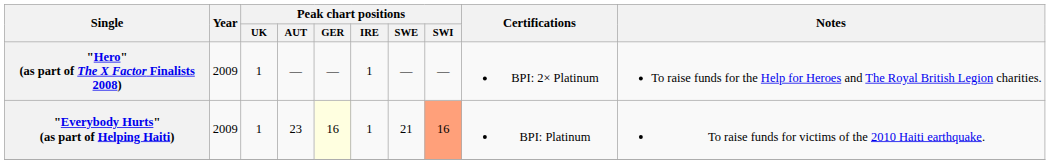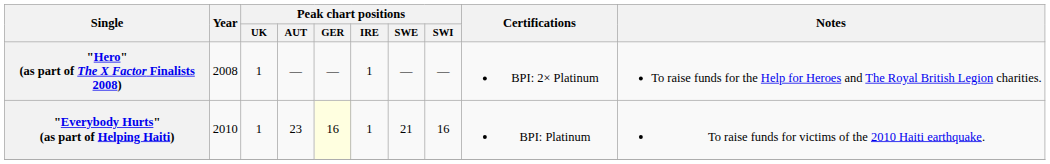"Hero" (as part of The X Factor Finalists 2008) | Year: 2009 -> 2008
"Everybody Hurts" (as part of Helping Haiti) | Year: 2009 -> 2010
"Everybody Hurts" (as part of Helping Haiti) | Peak chart positions / SWI: lightsalmon background -> no background
